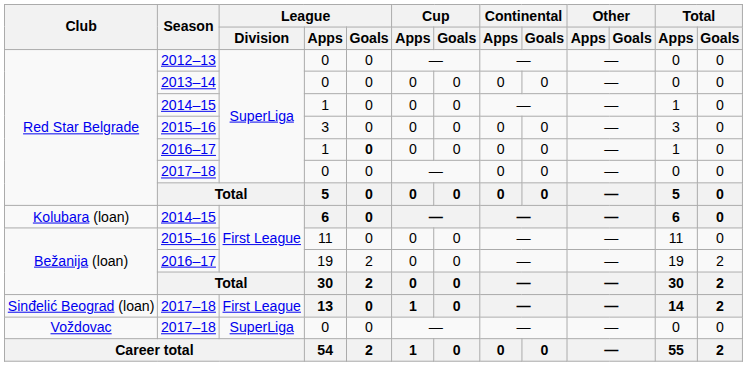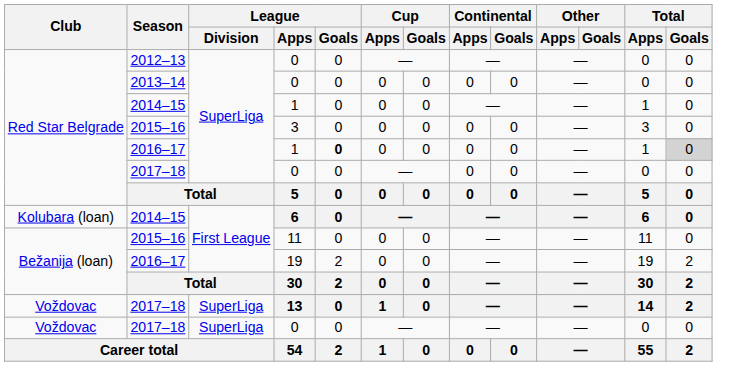2016–17 / 1 | Total / Goals: no background -> lightgrey background
13 | Club: Sinđelić Beograd (loan) -> Voždovac
13 | League / Division: First League -> SuperLiga
